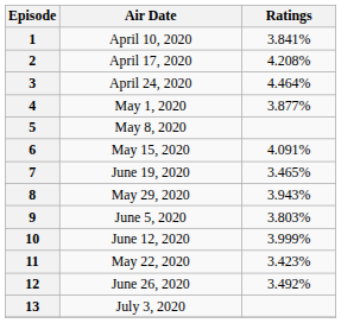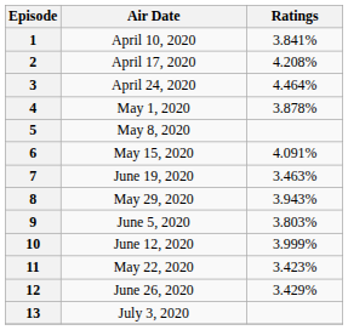4 | Ratings: 3.877% -> 3.878%
7 | Ratings: 3.465% -> 3.463%
12 | Ratings: 3.492% -> 3.429%
